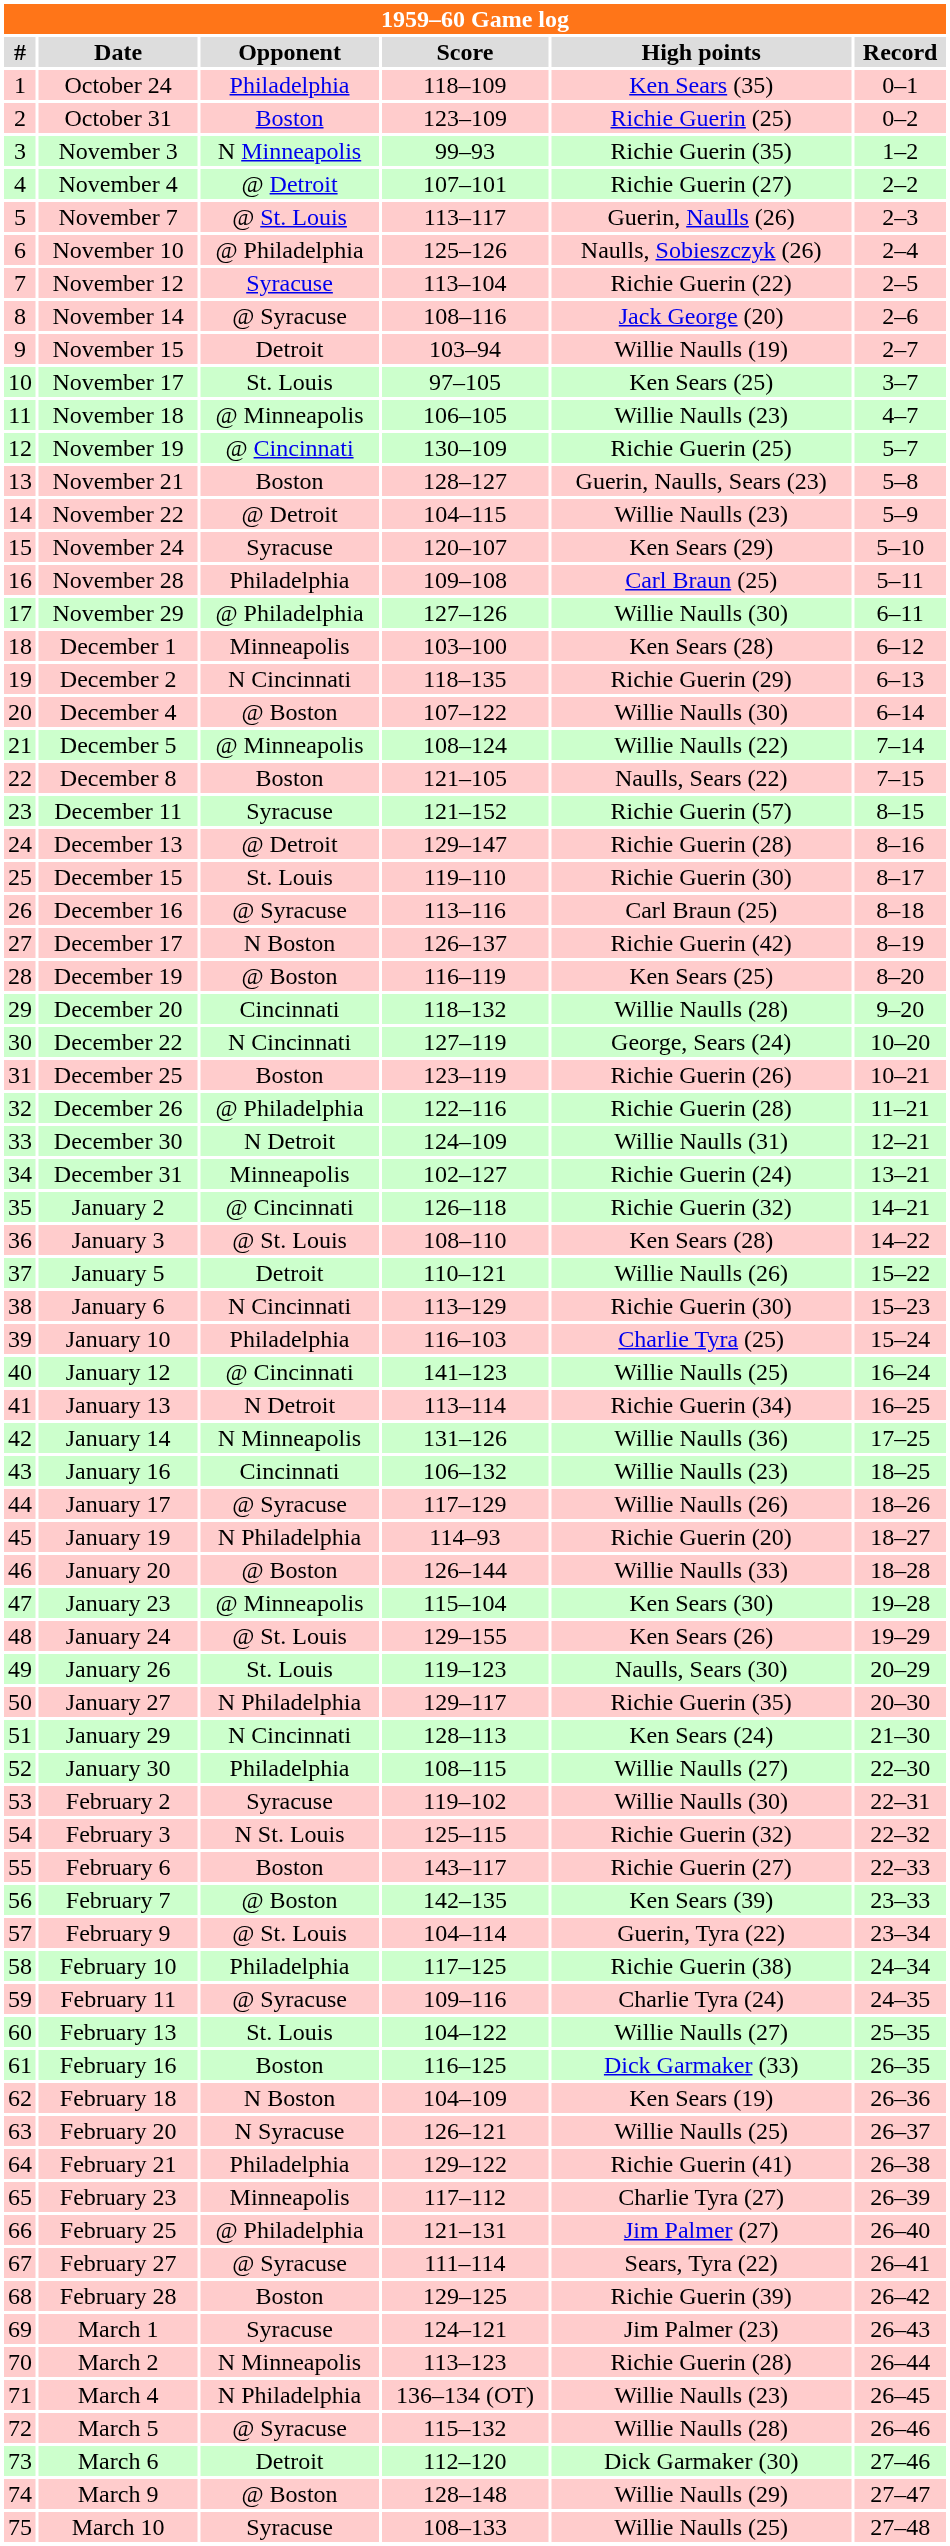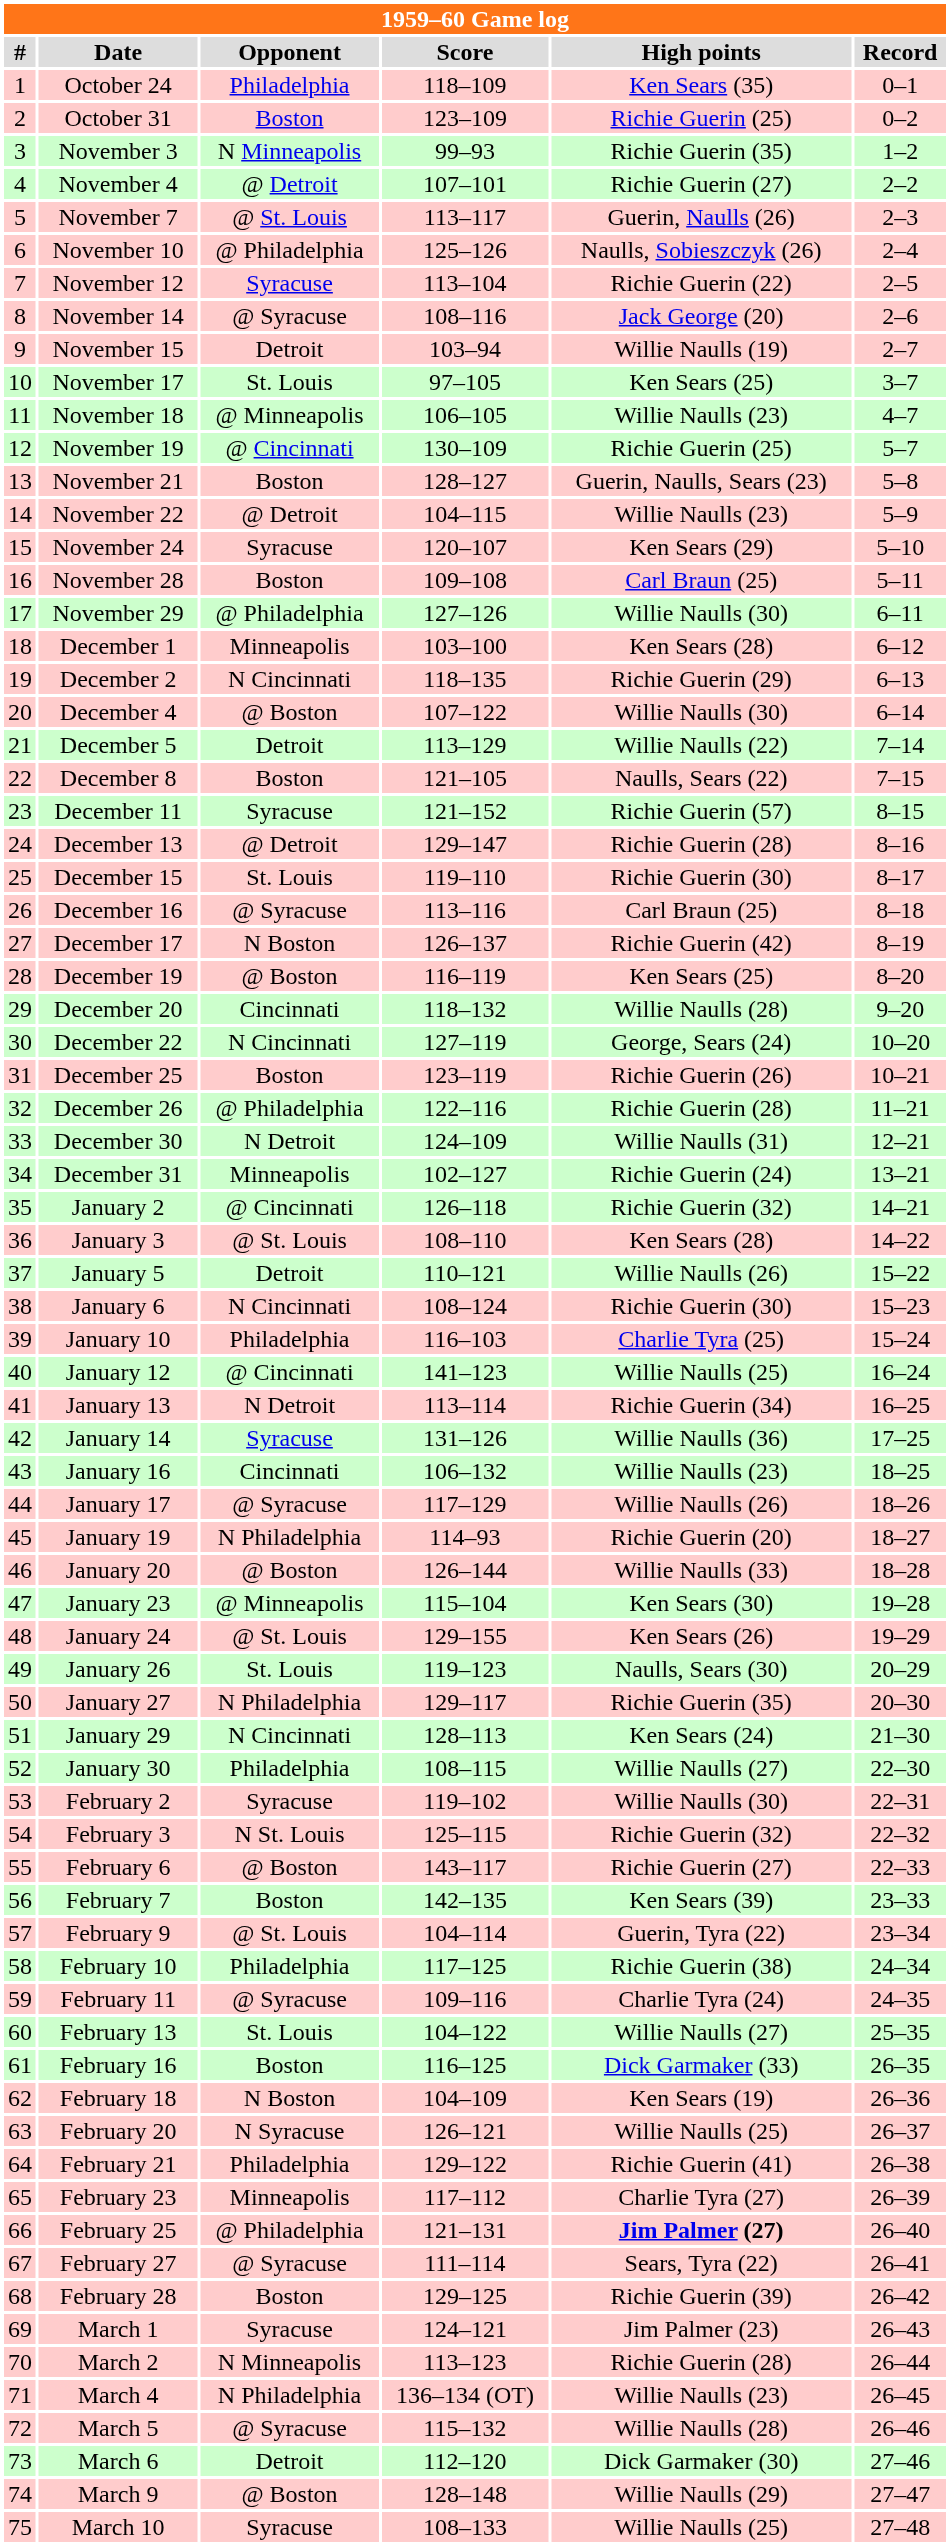November 28 | Opponent: Philadelphia -> Boston
December 5 | Opponent: @ Minneapolis -> Detroit
December 5 | Score: 108–124 -> 113–129
January 6 | Score: 113–129 -> 108–124
January 14 | Opponent: N Minneapolis -> Syracuse
February 6 | Opponent: Boston -> @ Boston
February 7 | Opponent: @ Boston -> Boston
February 25 | High points: normal -> bold
